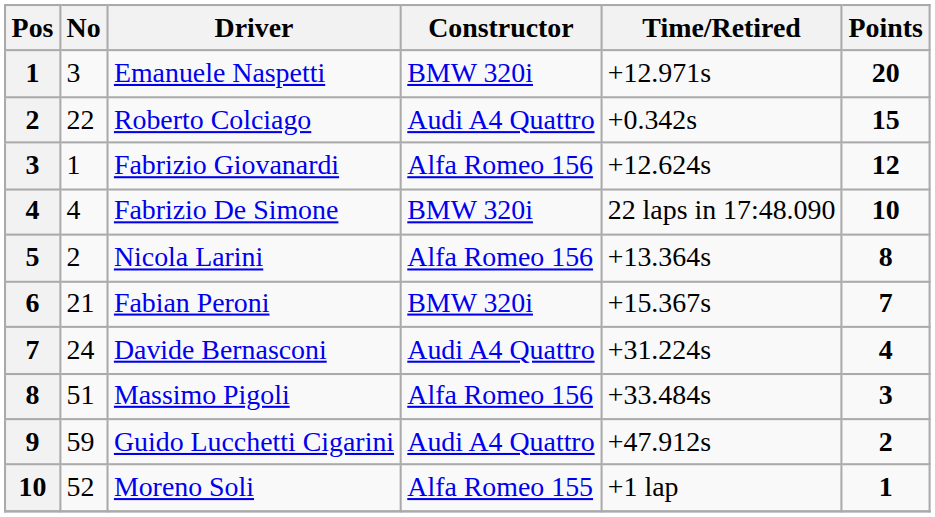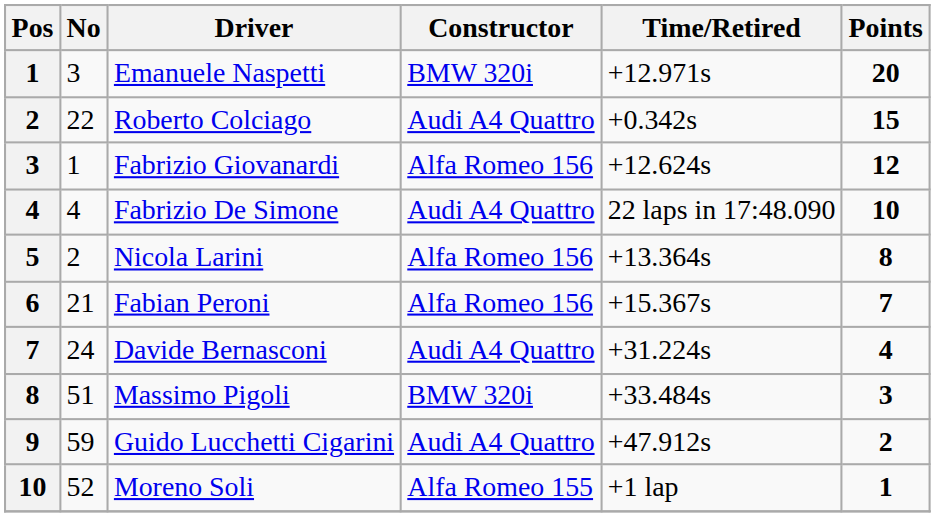Fabrizio De Simone | Constructor: BMW 320i -> Audi A4 Quattro
Fabian Peroni | Constructor: BMW 320i -> Alfa Romeo 156
Massimo Pigoli | Constructor: Alfa Romeo 156 -> BMW 320i
